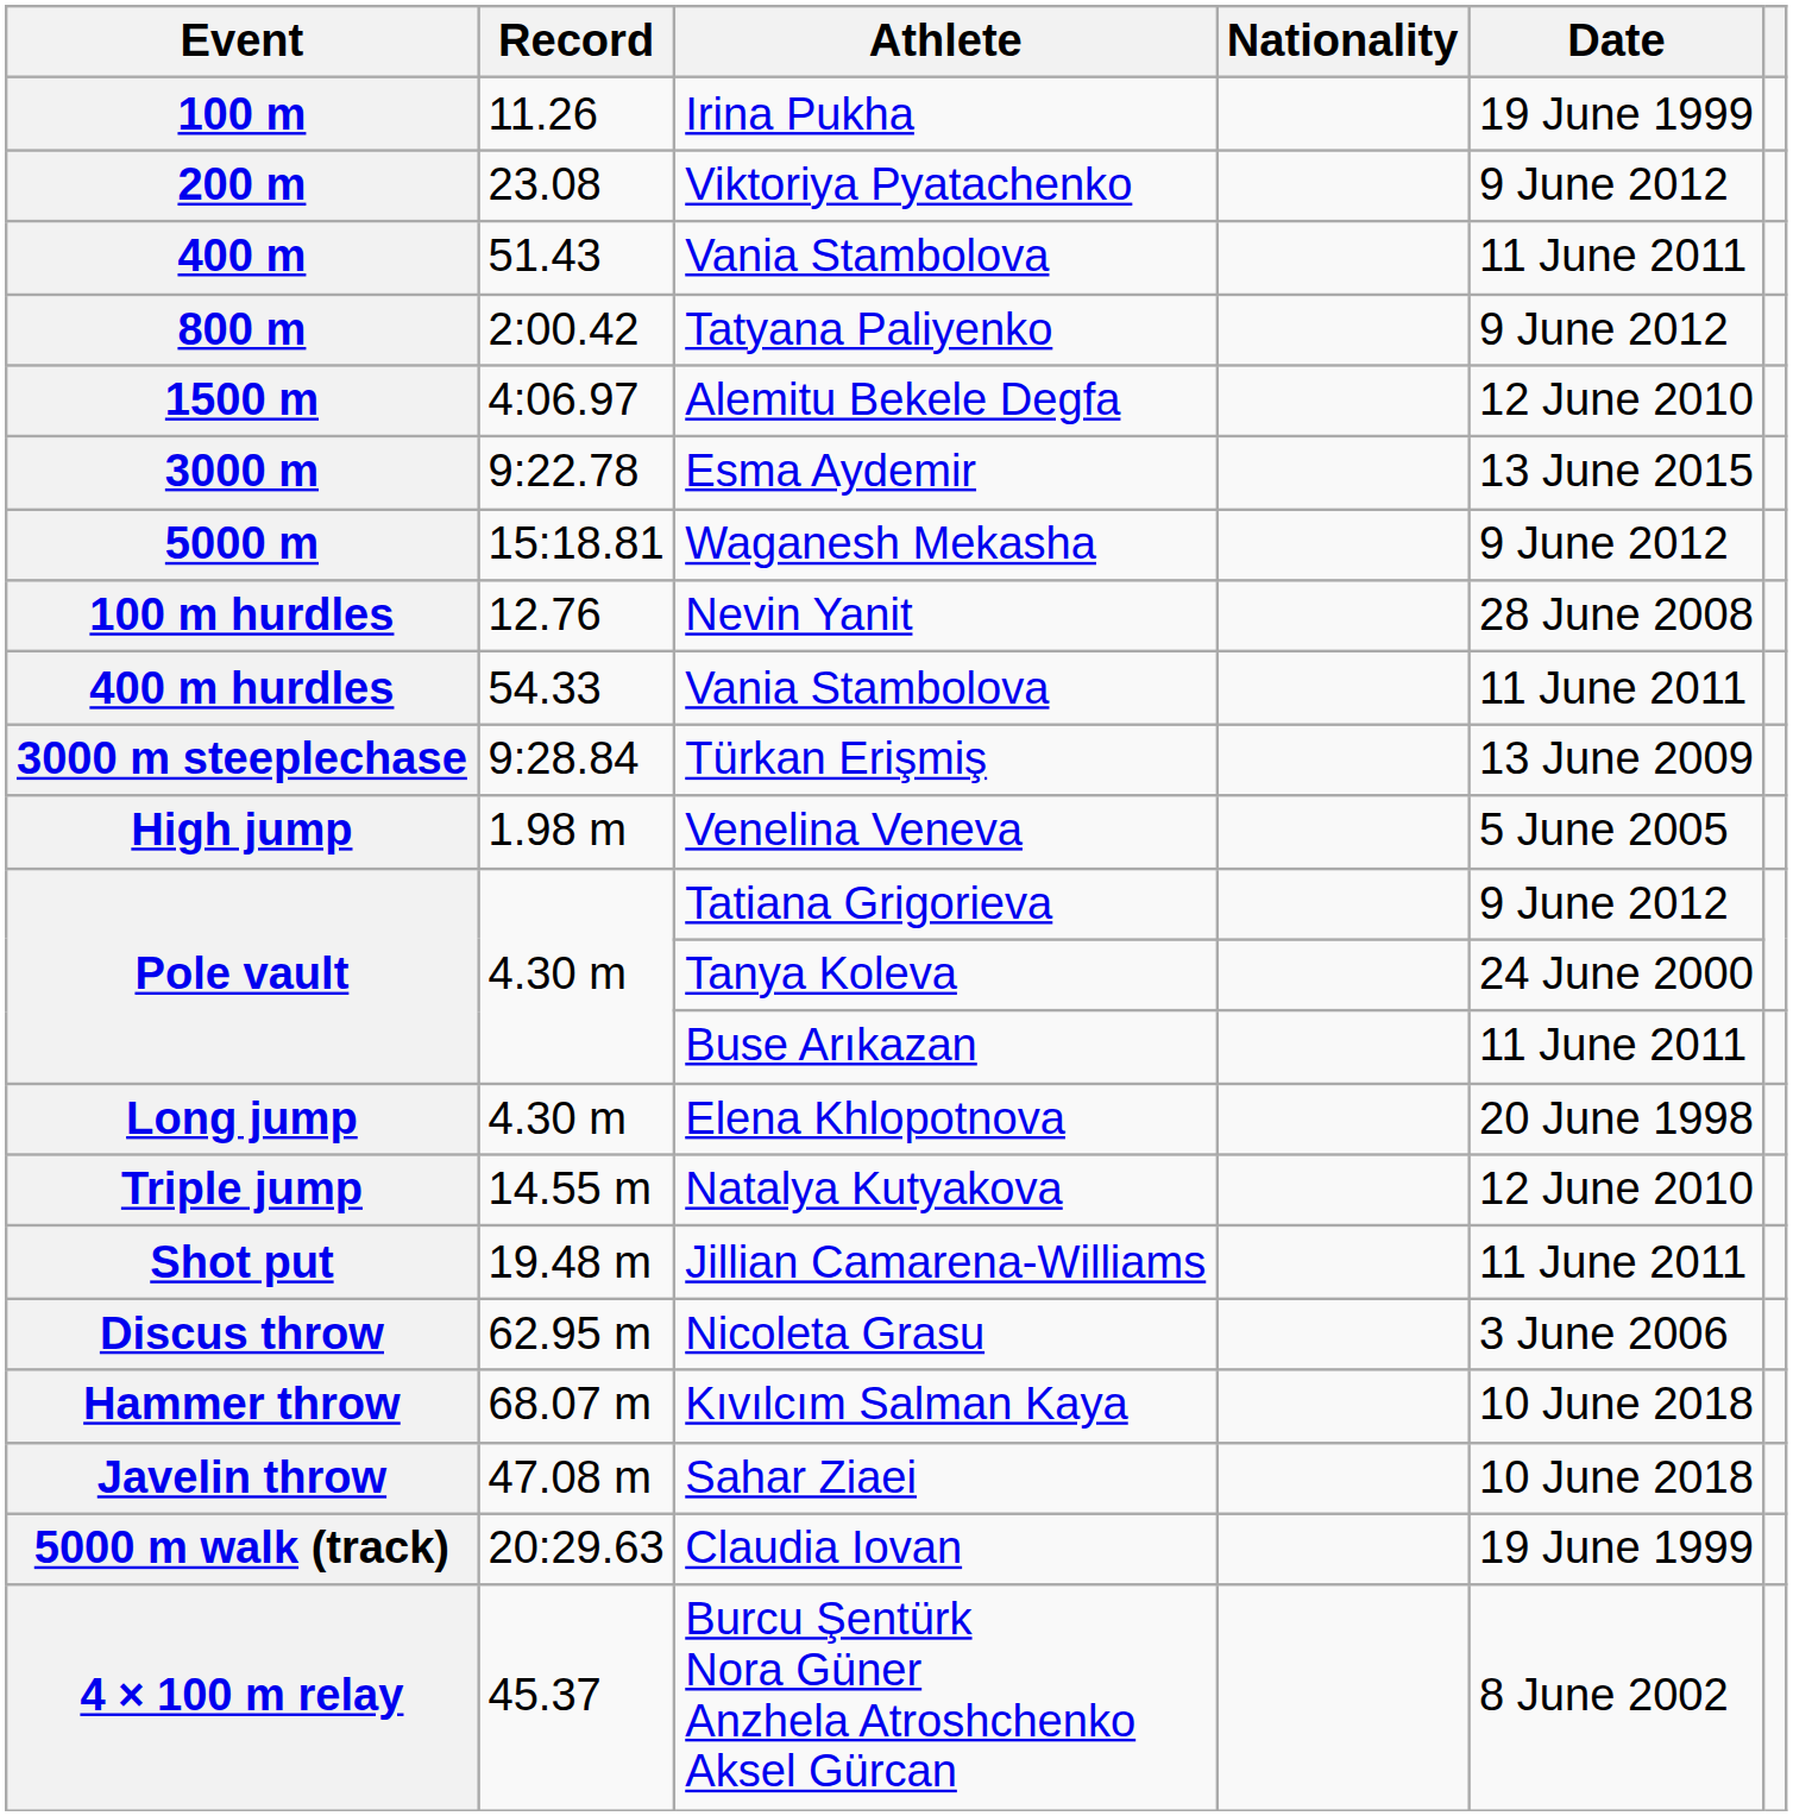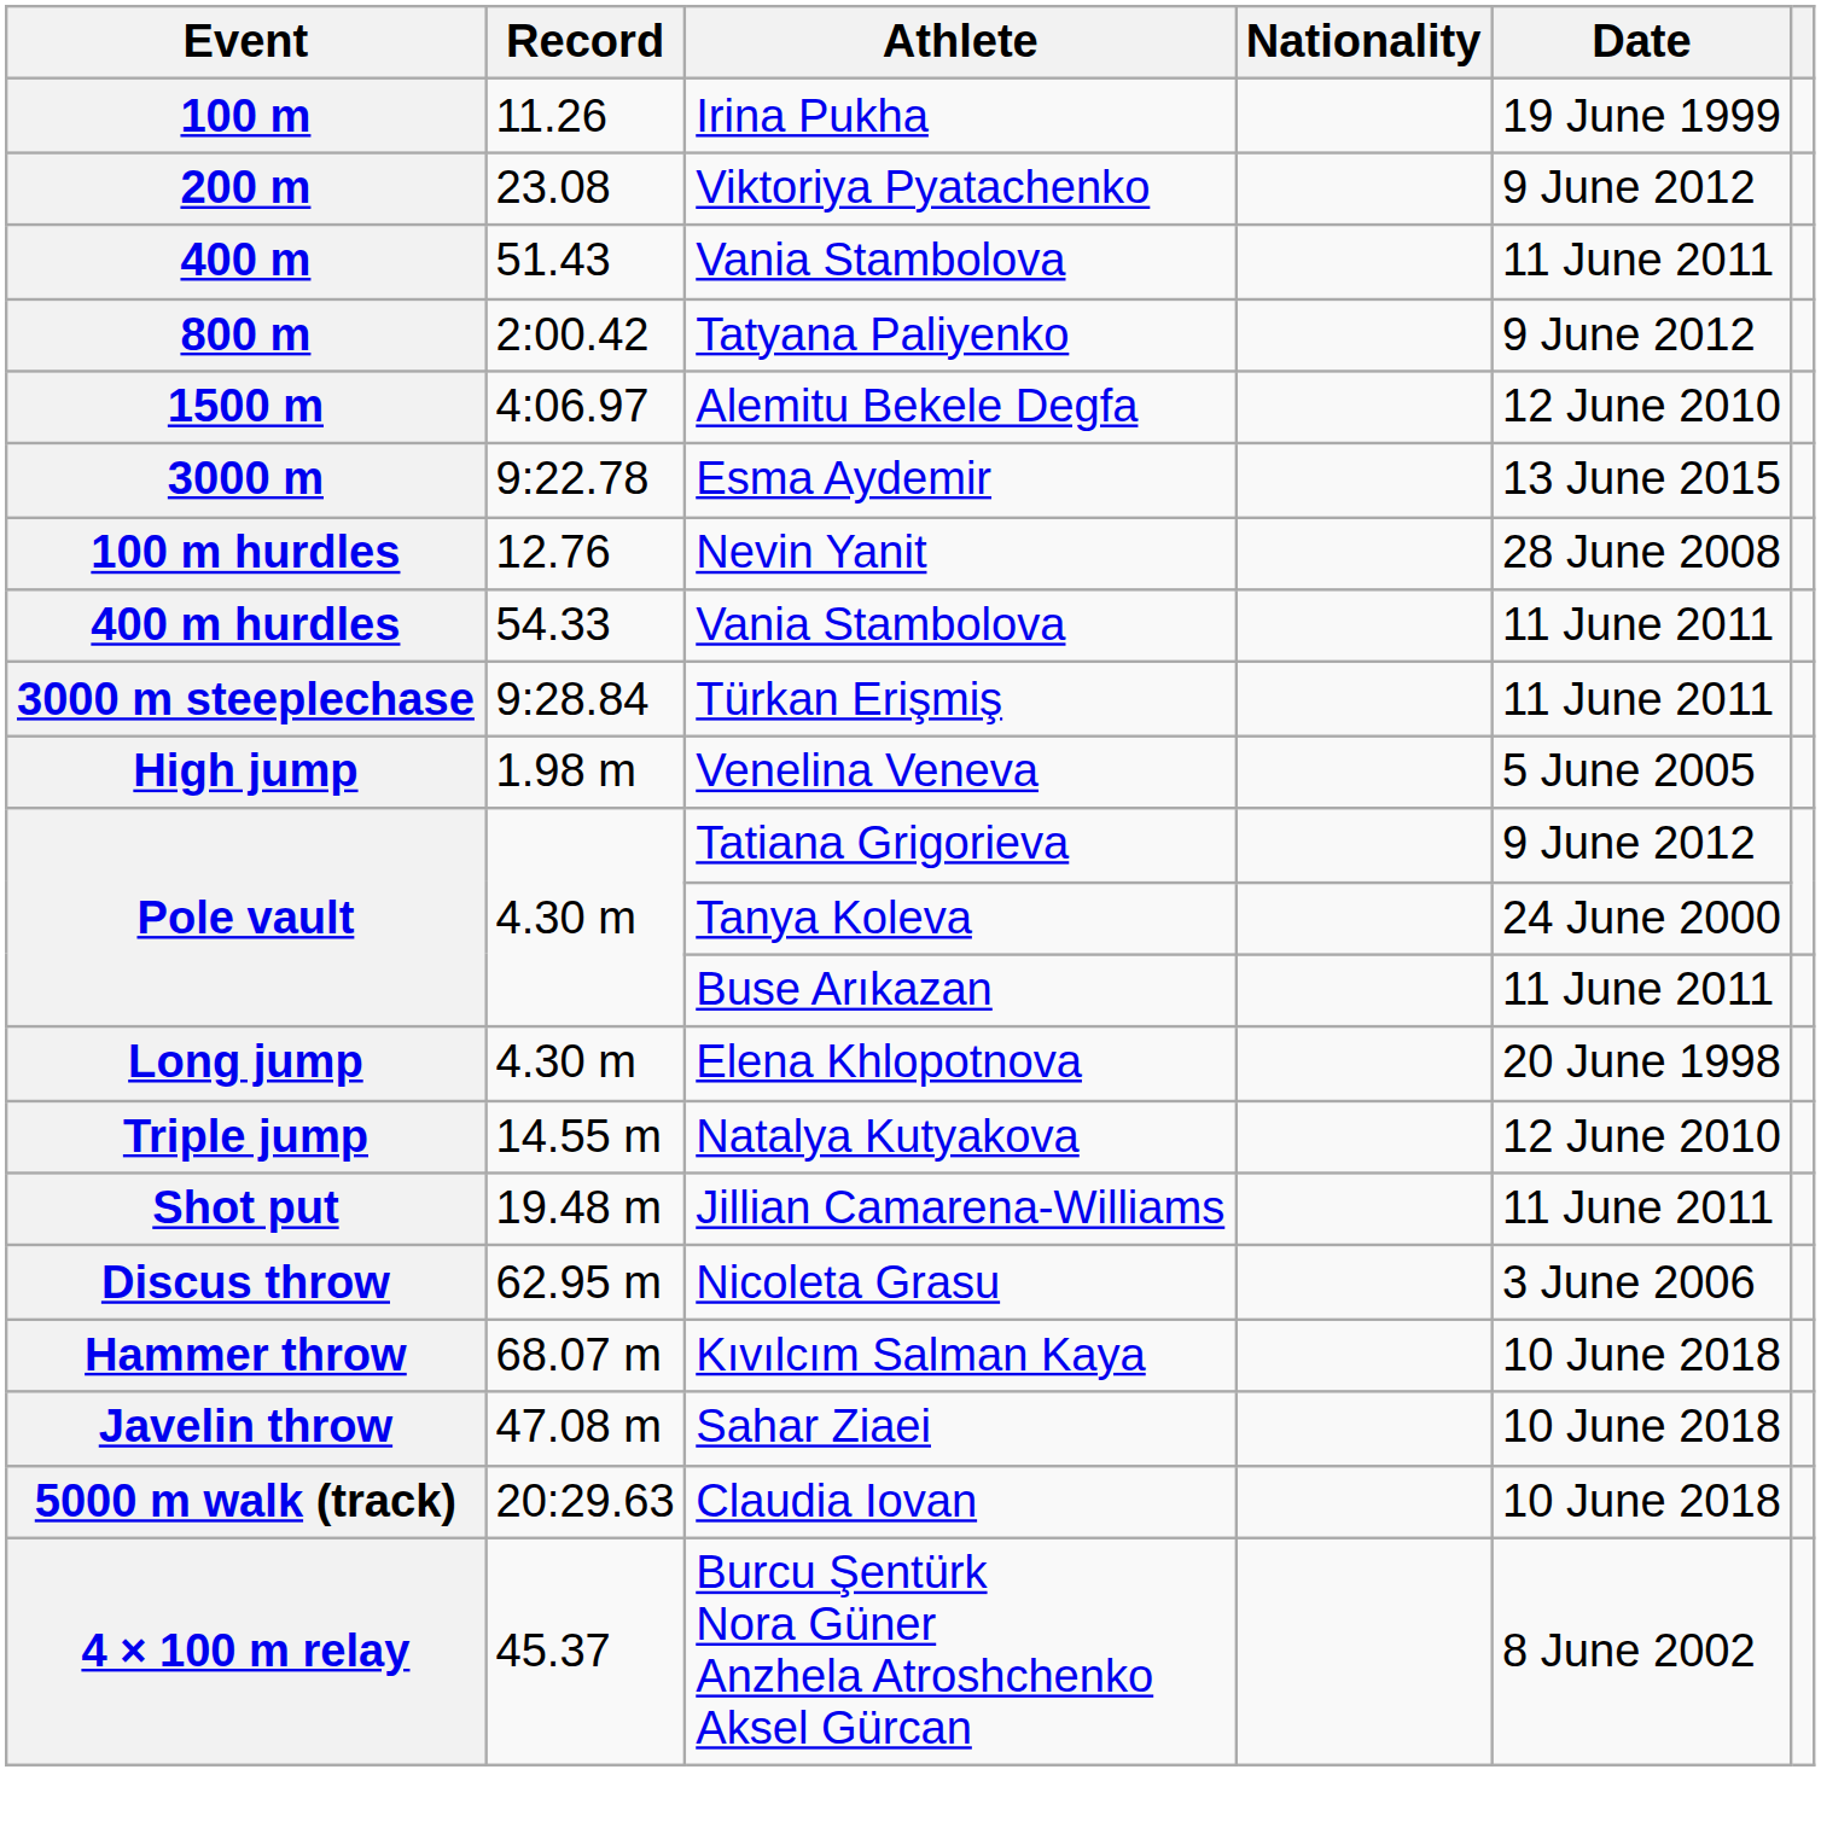- row: 5000 m | 15:18.81 | Waganesh Mekasha | 9 June 2012
3000 m steeplechase | Date: 13 June 2009 -> 11 June 2011
5000 m walk (track) | Date: 19 June 1999 -> 10 June 2018
